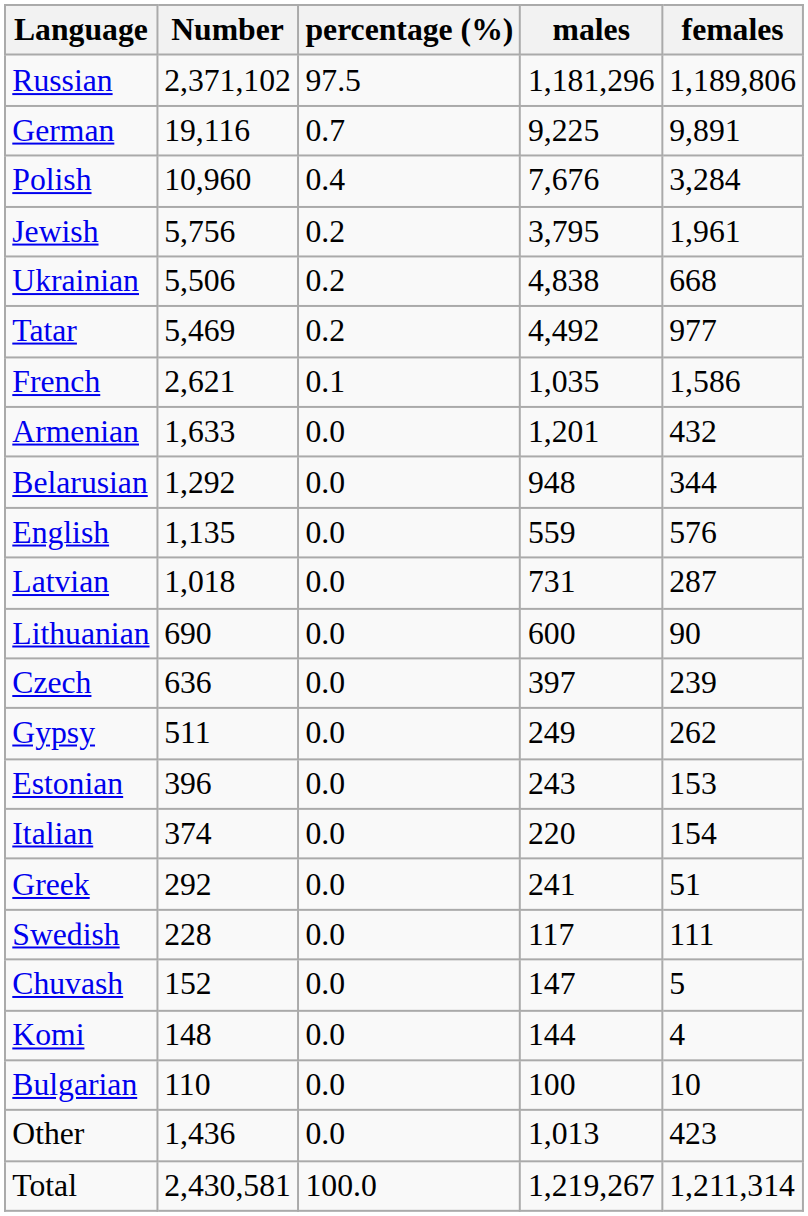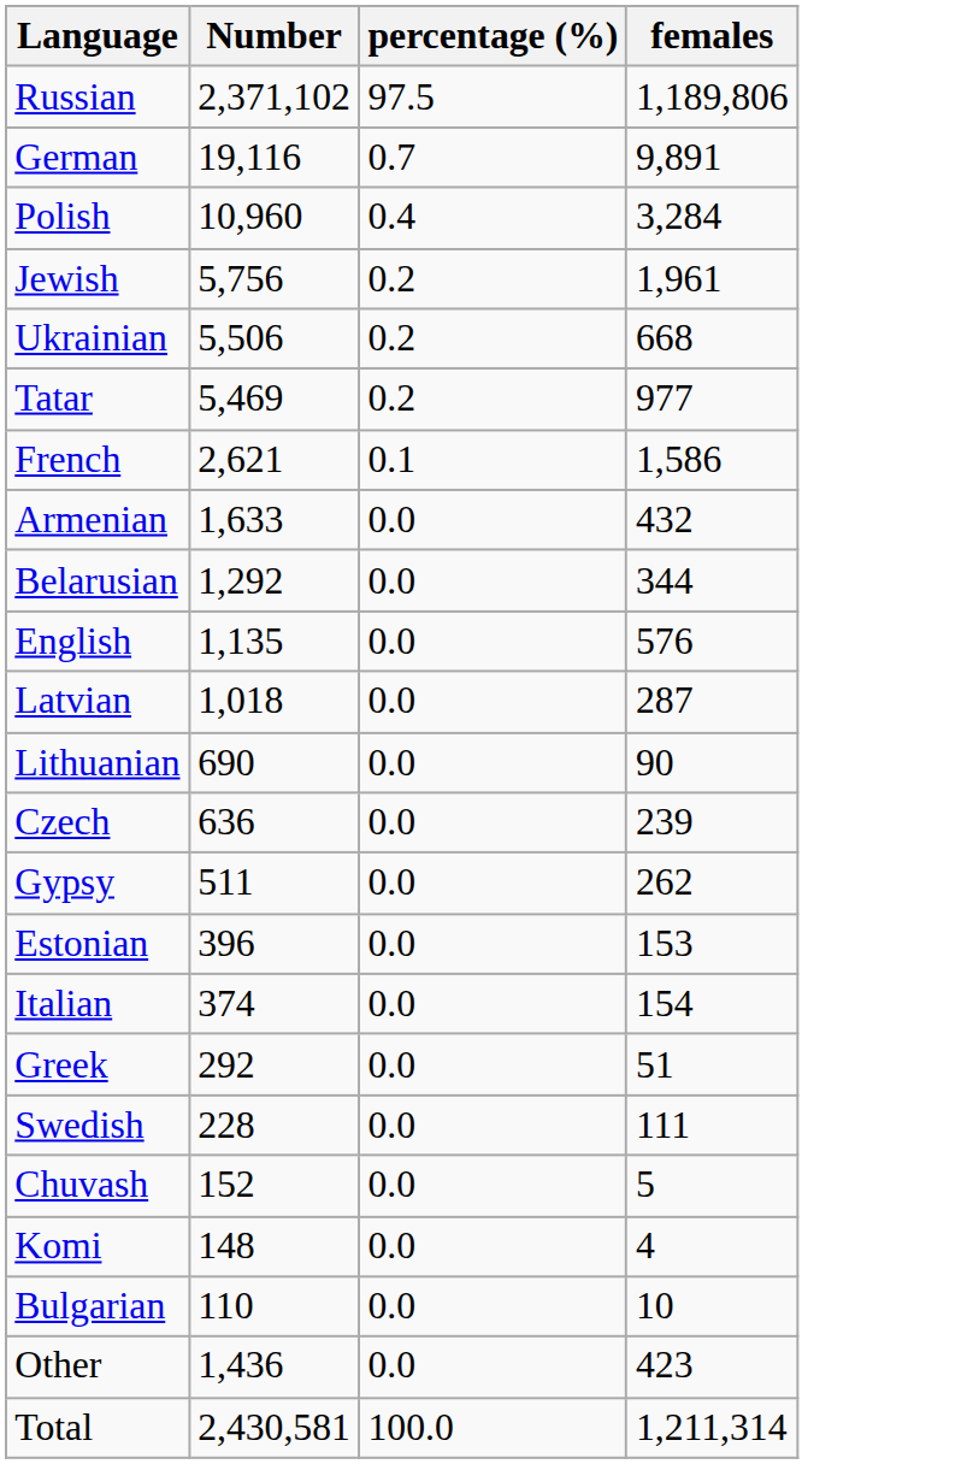- column: males | 1,181,296 | 9,225 | 7,676 | 3,795 | 4,838 | 4,492 | 1,035 | 1,201 | 948 | 559 | 731 | 600 | 397 | 249 | 243 | 220 | 241 | 117 | 147 | 144 | 100 | 1,013 | 1,219,267
